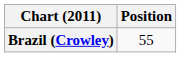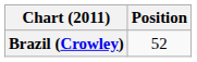Brazil (Crowley) | Position: 55 -> 52
